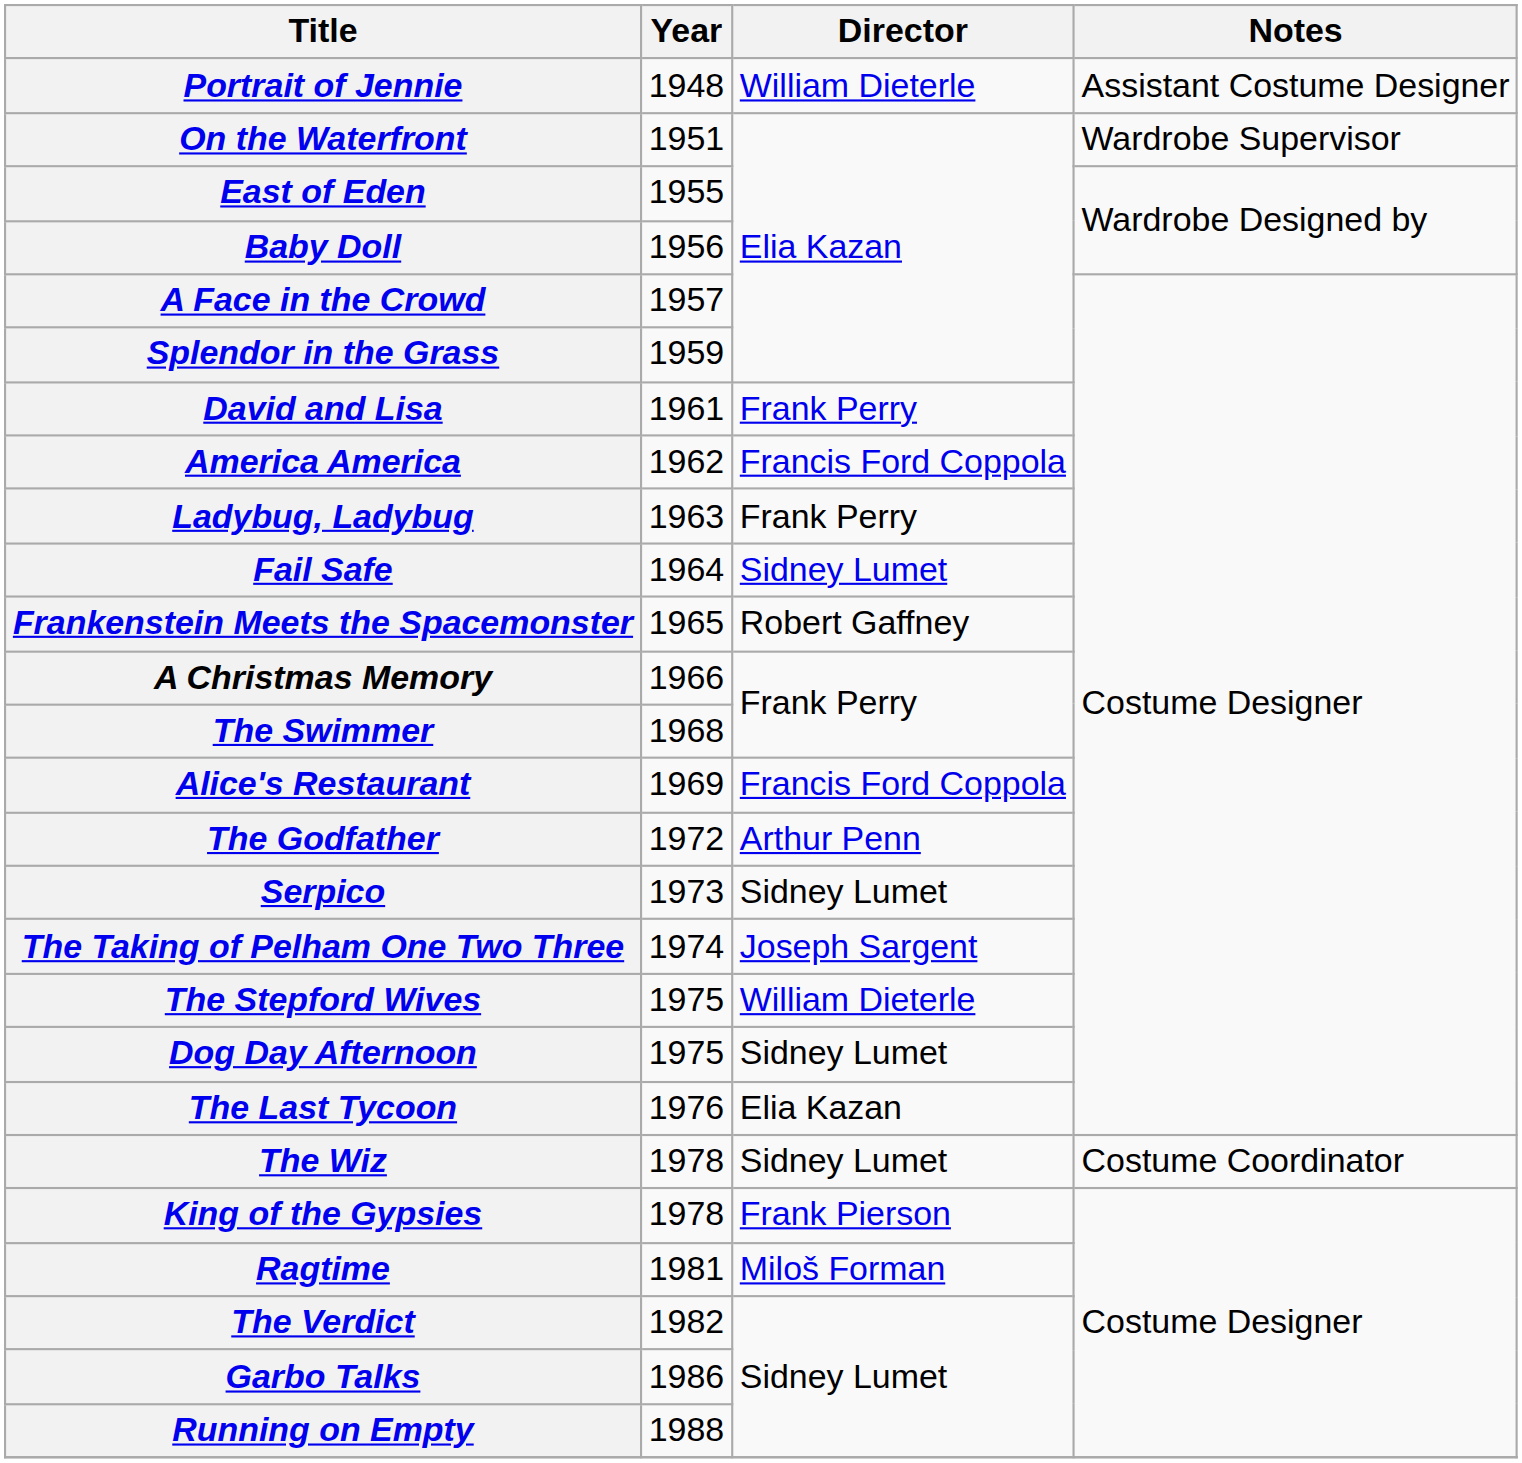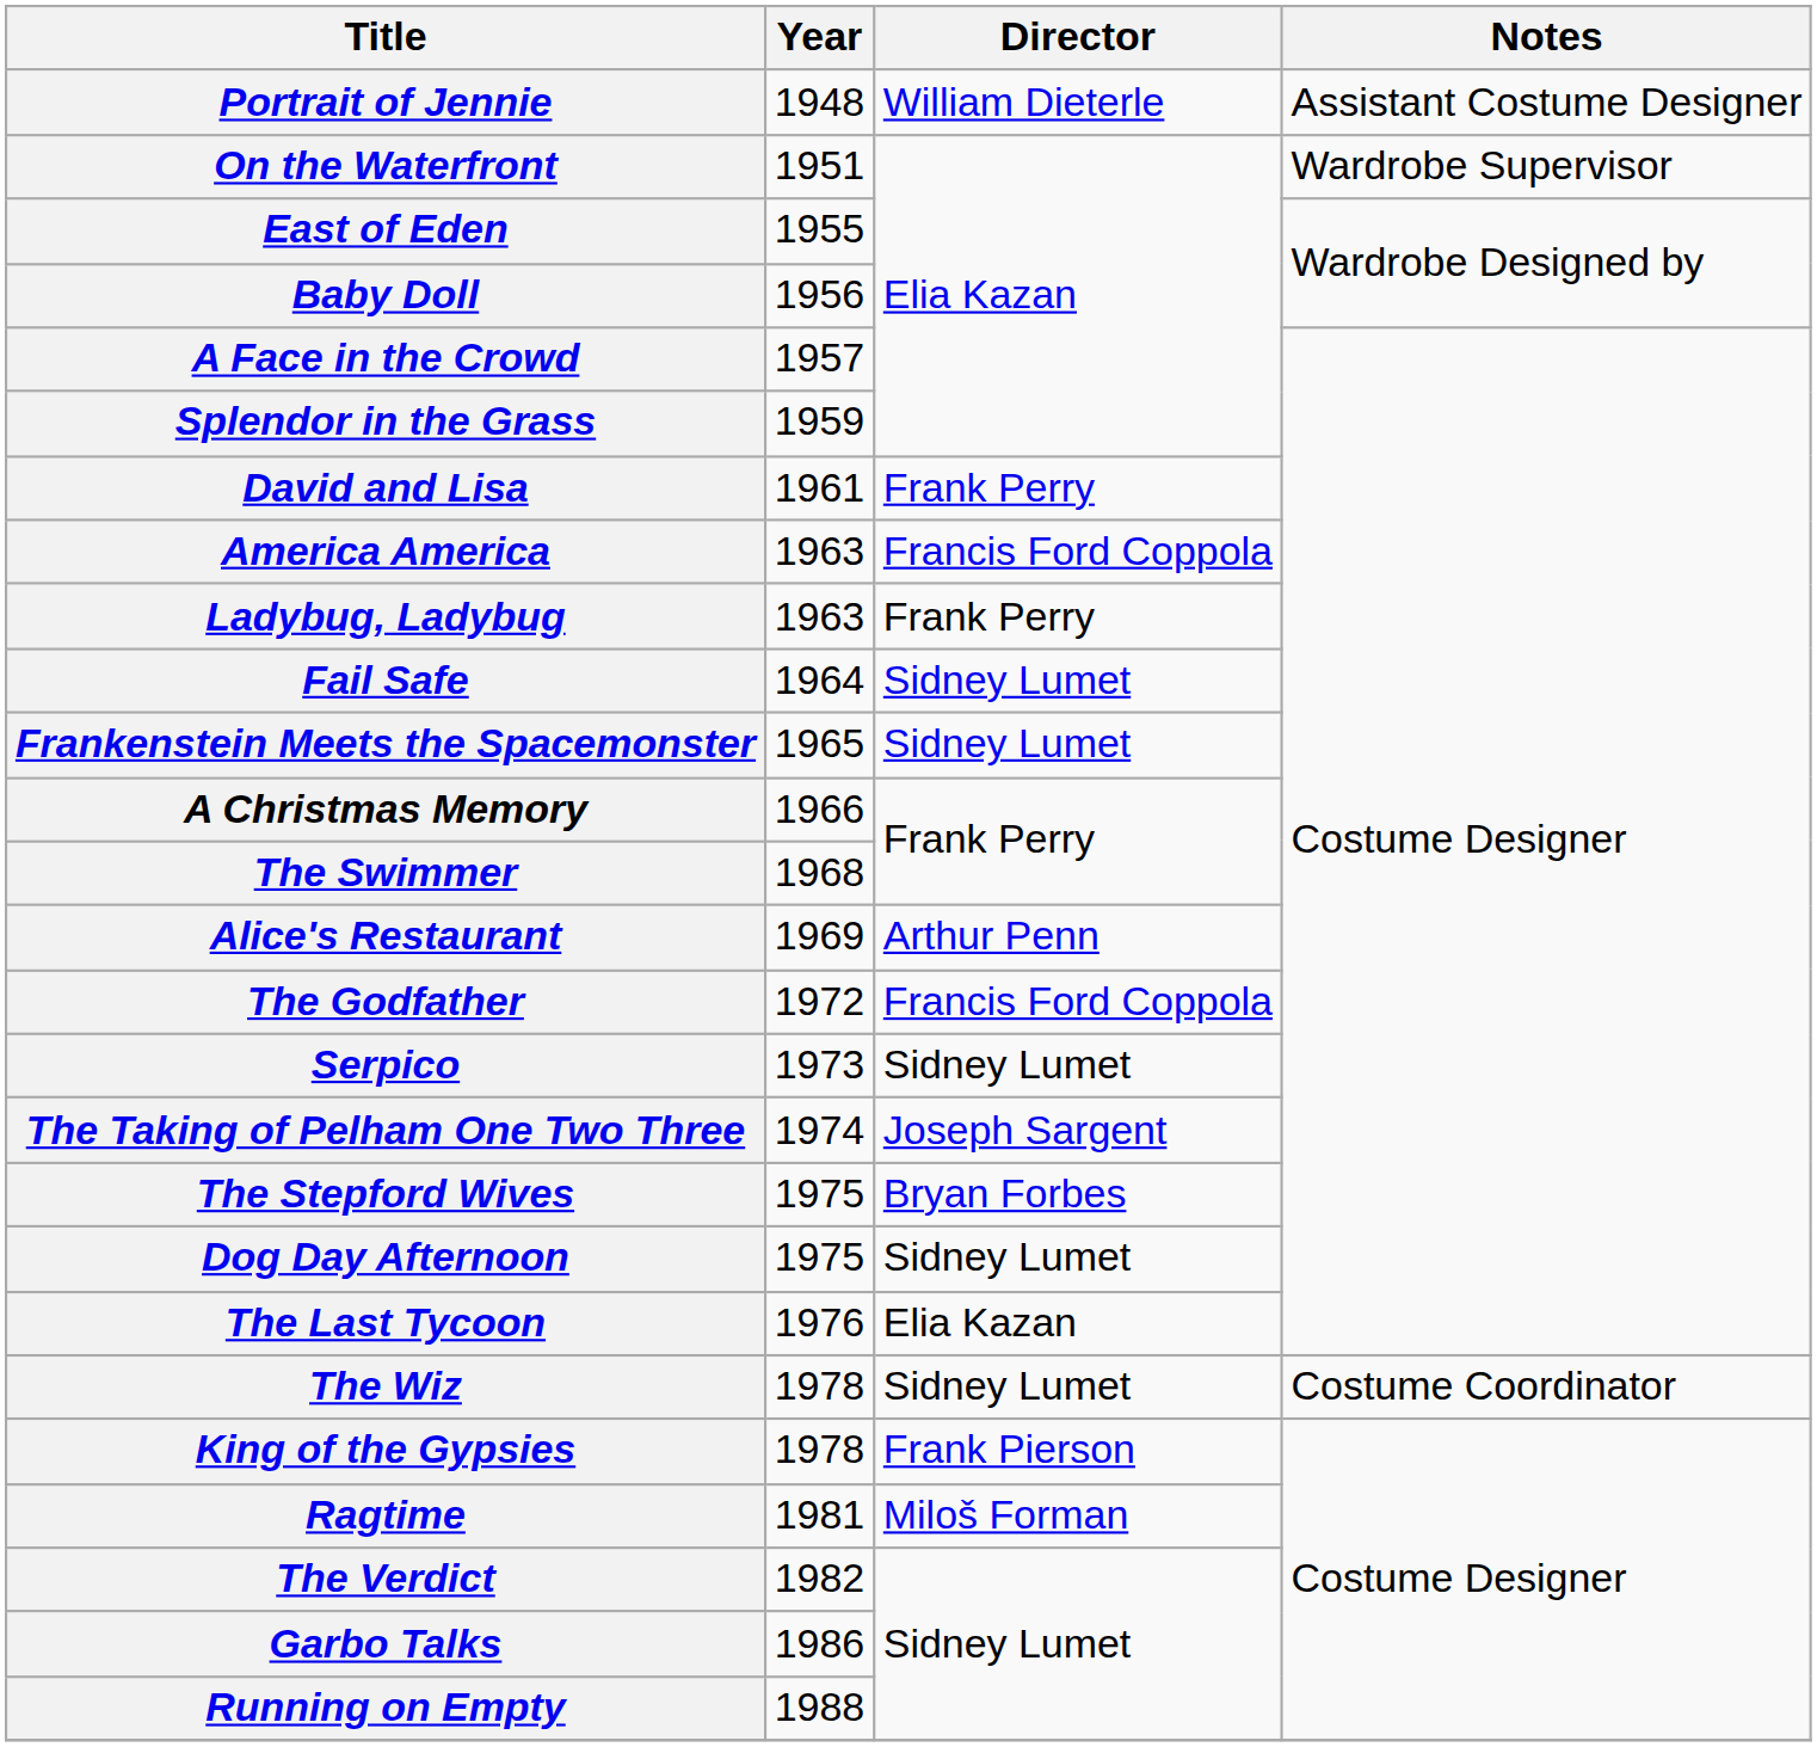America America | Year: 1962 -> 1963
Frankenstein Meets the Spacemonster | Director: Robert Gaffney -> Sidney Lumet
Alice's Restaurant | Director: Francis Ford Coppola -> Arthur Penn
The Godfather | Director: Arthur Penn -> Francis Ford Coppola
The Stepford Wives | Director: William Dieterle -> Bryan Forbes
